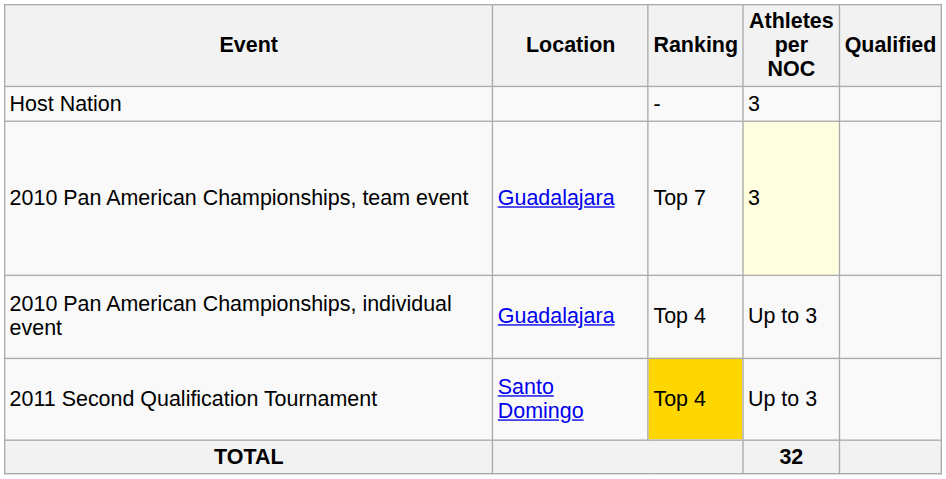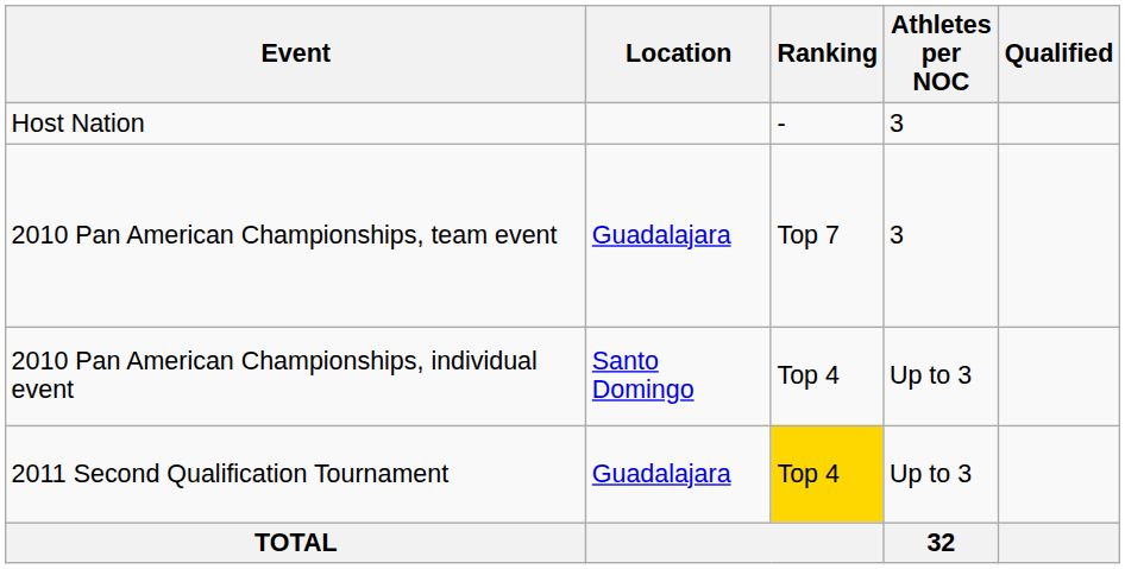2010 Pan American Championships, team event | Athletes per NOC: lightyellow background -> no background
2010 Pan American Championships, individual event | Location: Guadalajara -> Santo Domingo
2011 Second Qualification Tournament | Location: Santo Domingo -> Guadalajara
